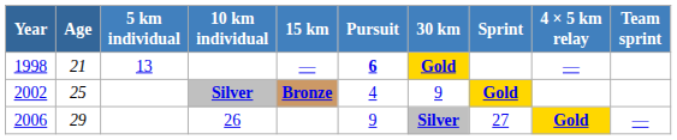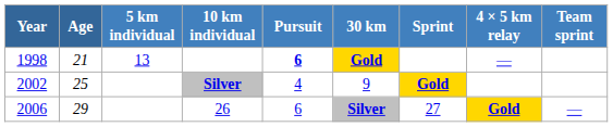- column: 15 km | — | Bronze
2006 | Pursuit: 9 -> 6
